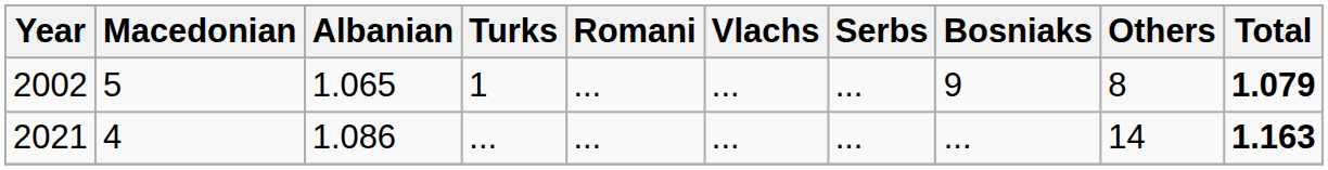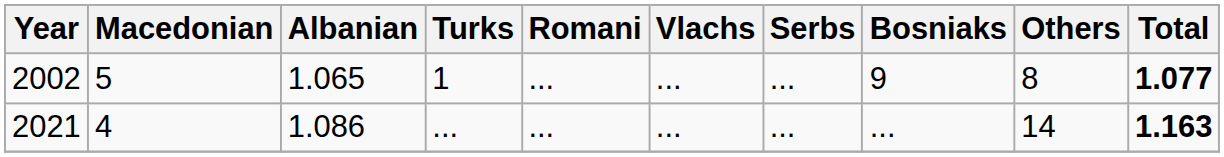2002 | Total: 1.079 -> 1.077
